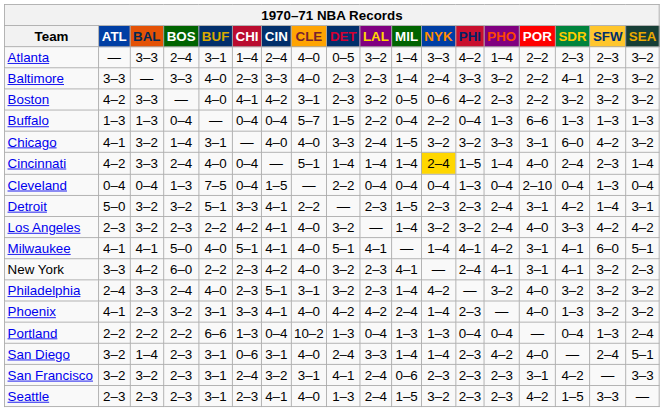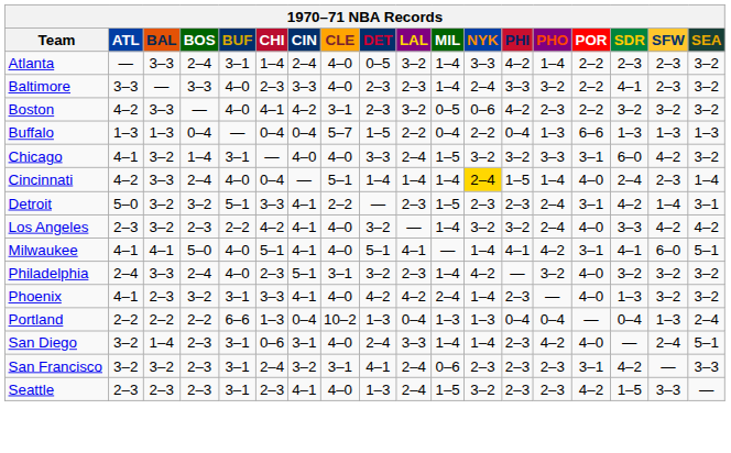- row: Cleveland | 0–4 | 0–4 | 1–3 | 7–5 | 0–4 | 1–5 | — | 2–2 | 0–4 | 0–4 | 0–4 | 1–3 | 0–4 | 2–10 | 0–4 | 1–3 | 0–4
- row: New York | 3–3 | 4–2 | 6–0 | 2–2 | 2–3 | 4–2 | 4–0 | 3–2 | 2–3 | 4–1 | — | 2–4 | 4–1 | 3–1 | 4–1 | 3–2 | 2–3
